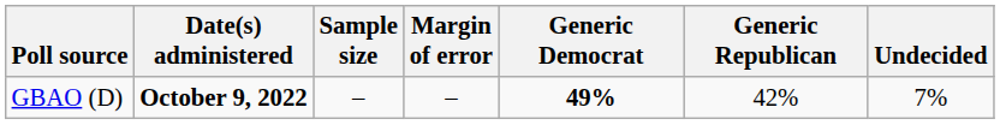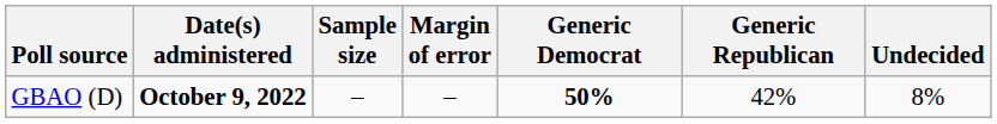GBAO (D) | Generic Democrat: 49% -> 50%
GBAO (D) | Undecided: 7% -> 8%
